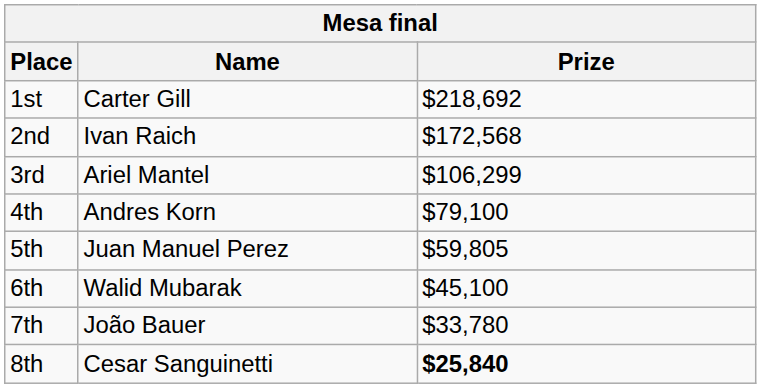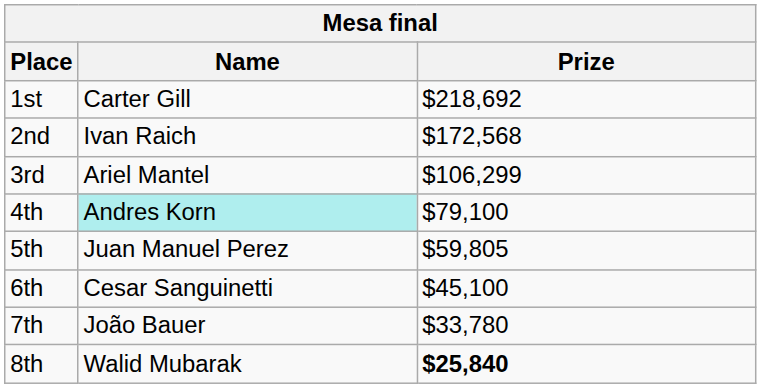4th | Name: no background -> paleturquoise background
6th | Name: Walid Mubarak -> Cesar Sanguinetti
8th | Name: Cesar Sanguinetti -> Walid Mubarak
